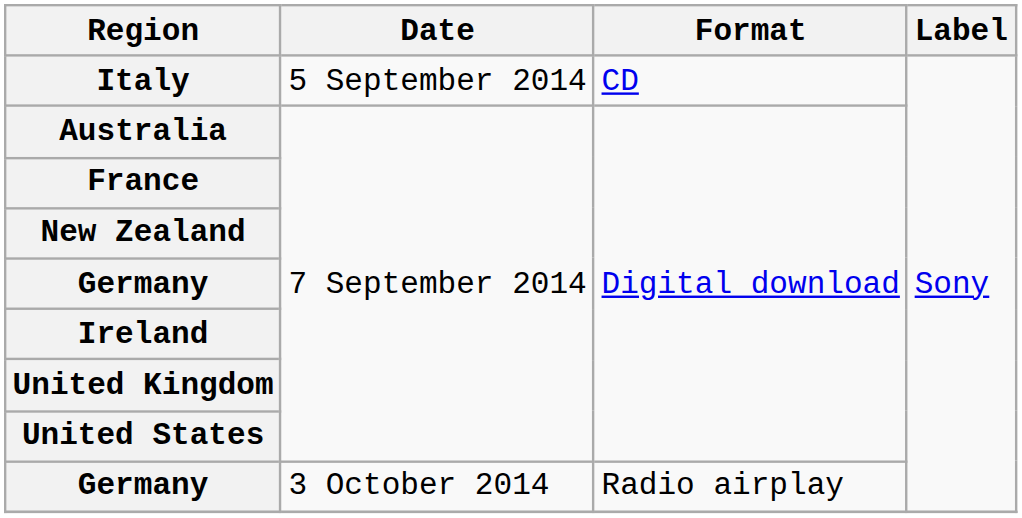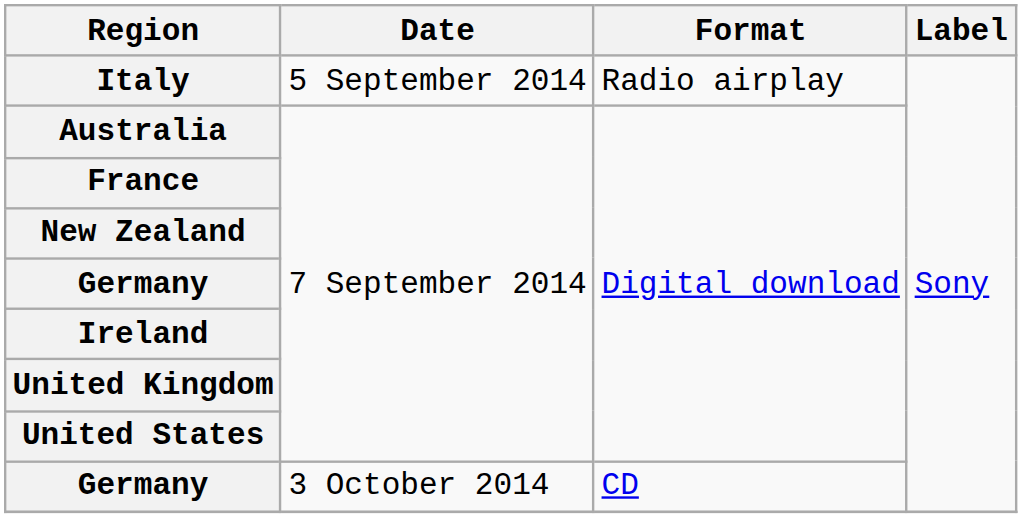Italy | Format: CD -> Radio airplay
Germany / 3 October 2014 | Format: Radio airplay -> CD
